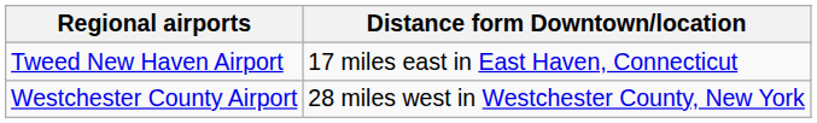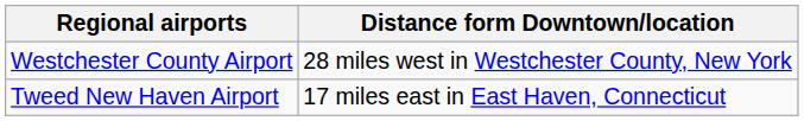rows swapped: Tweed New Haven Airport <-> Westchester County Airport
